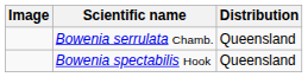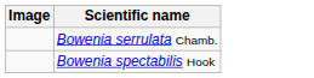- column: Distribution | Queensland | Queensland
